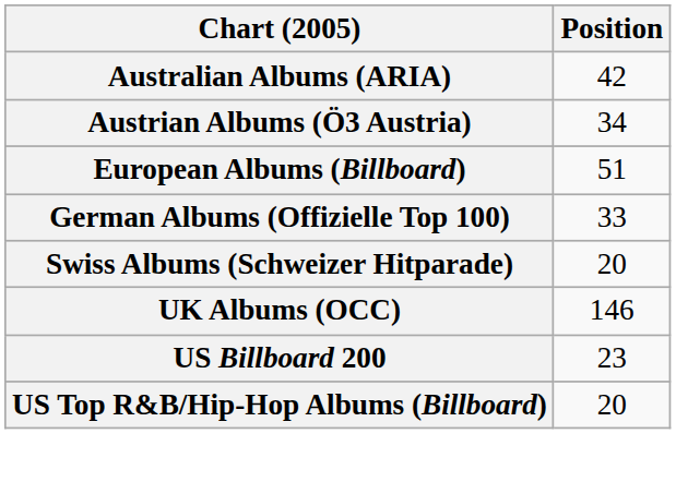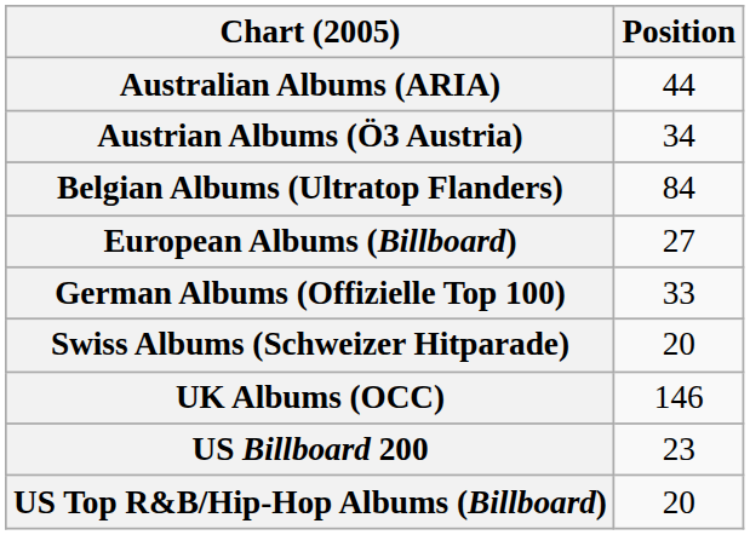Australian Albums (ARIA) | Position: 42 -> 44
+ row: Belgian Albums (Ultratop Flanders) | 84
European Albums (Billboard) | Position: 51 -> 27
